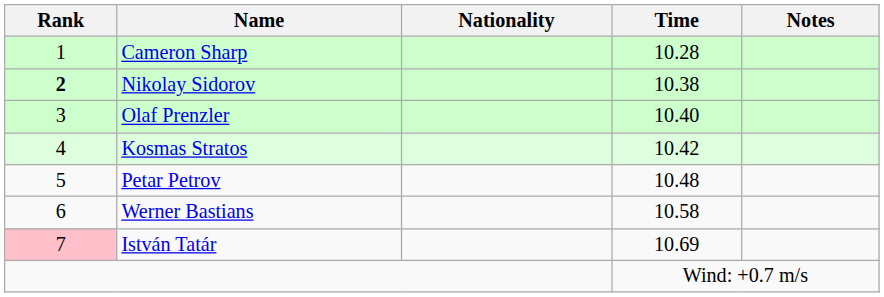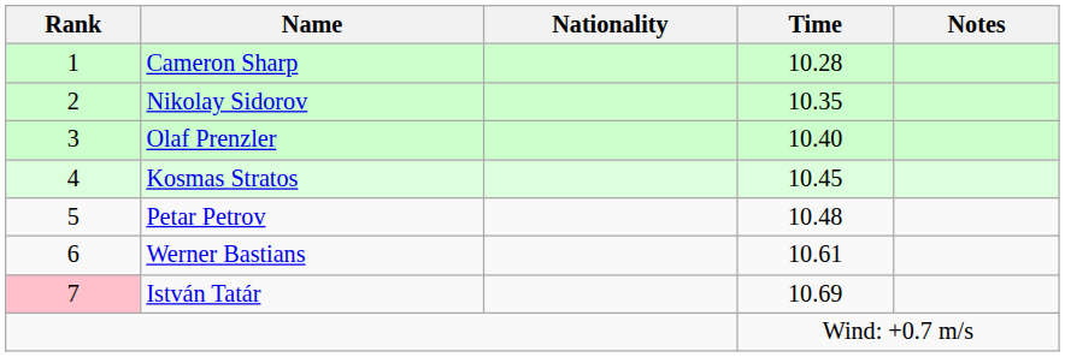Nikolay Sidorov | Rank: bold -> normal
Nikolay Sidorov | Time: 10.38 -> 10.35
Kosmas Stratos | Time: 10.42 -> 10.45
Werner Bastians | Time: 10.58 -> 10.61
